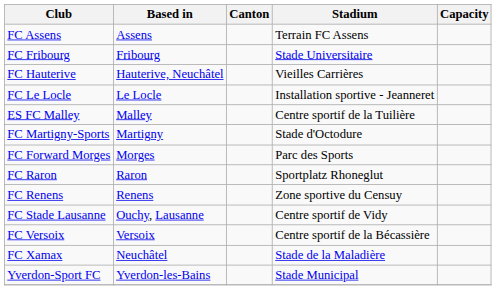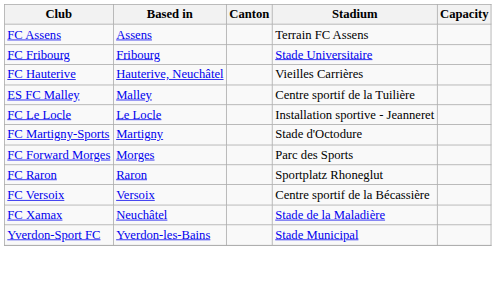rows swapped: FC Le Locle <-> ES FC Malley
- row: FC Renens | Renens | Zone sportive du Censuy
- row: FC Stade Lausanne | Ouchy, Lausanne | Centre sportif de Vidy
